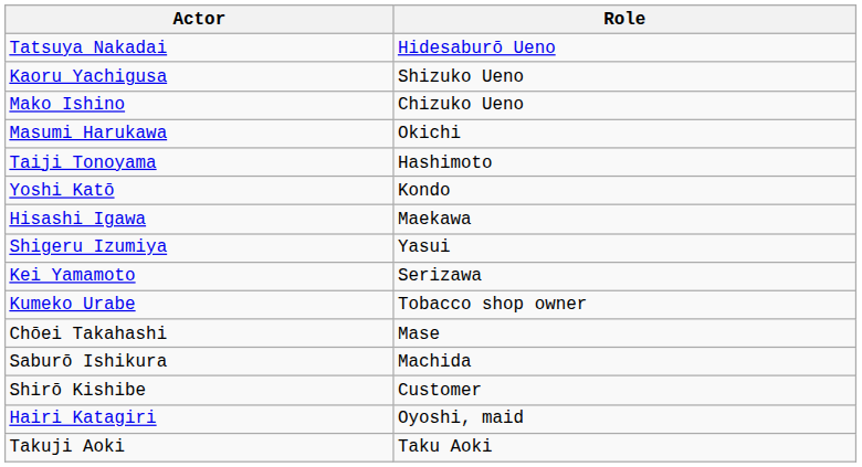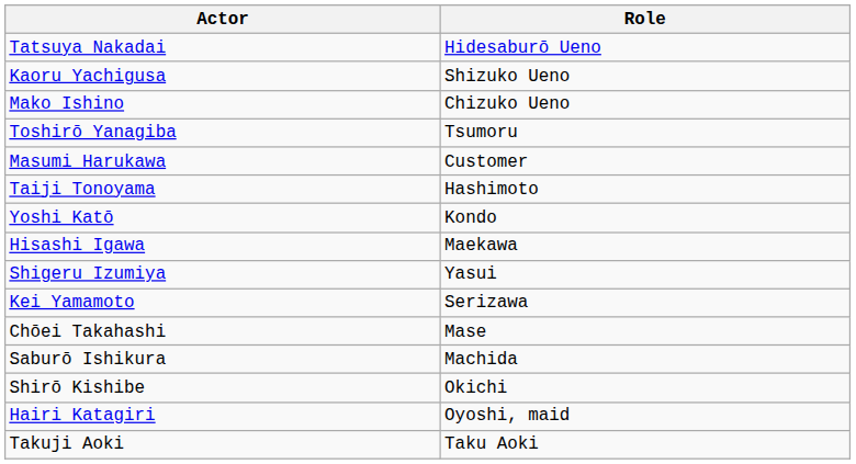+ row: Toshirō Yanagiba | Tsumoru
Masumi Harukawa | Role: Okichi -> Customer
- row: Kumeko Urabe | Tobacco shop owner
Shirō Kishibe | Role: Customer -> Okichi
